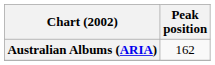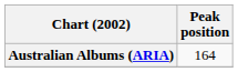Australian Albums (ARIA) | Peak position: 162 -> 164
